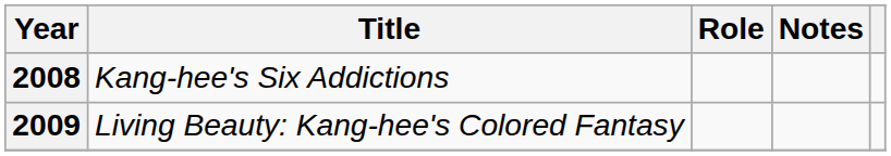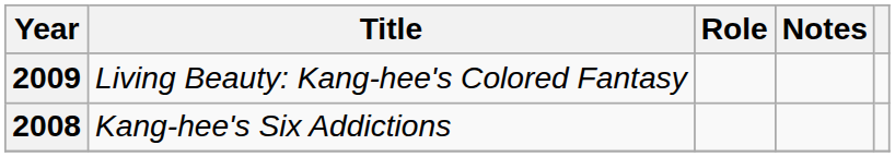rows swapped: 2008 <-> 2009
